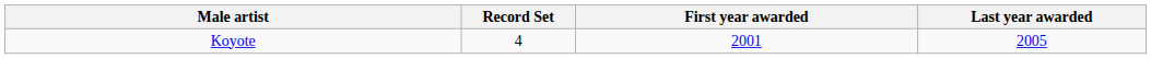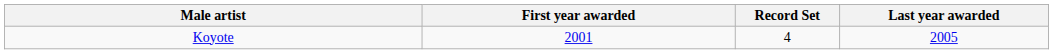columns swapped: Record Set <-> First year awarded
